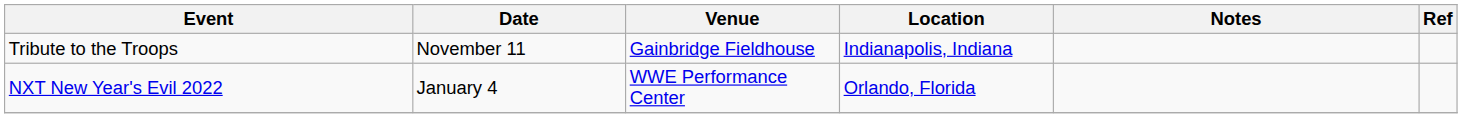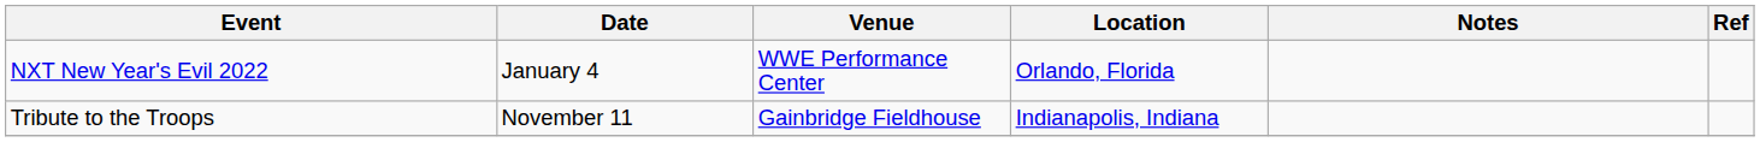rows swapped: NXT New Year's Evil 2022 <-> Tribute to the Troops
